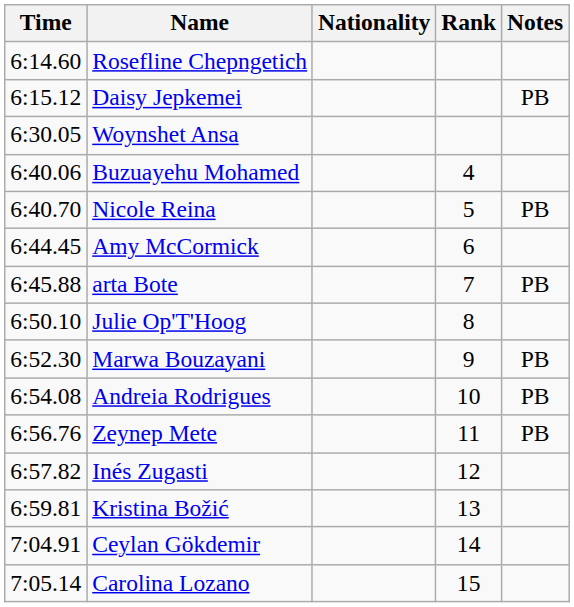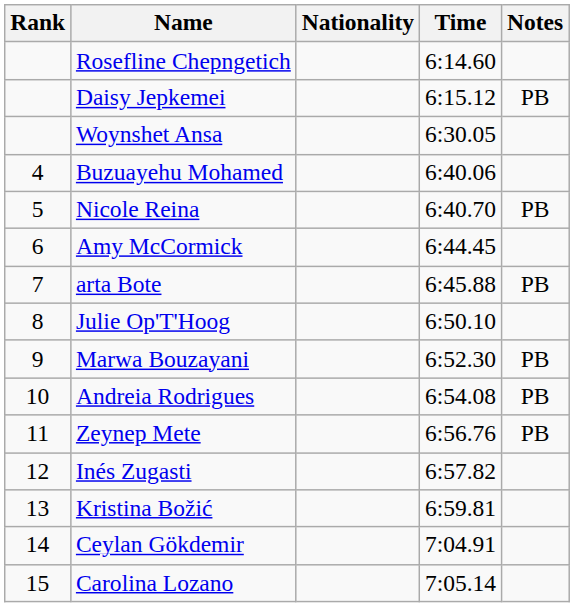columns swapped: Rank <-> Time
